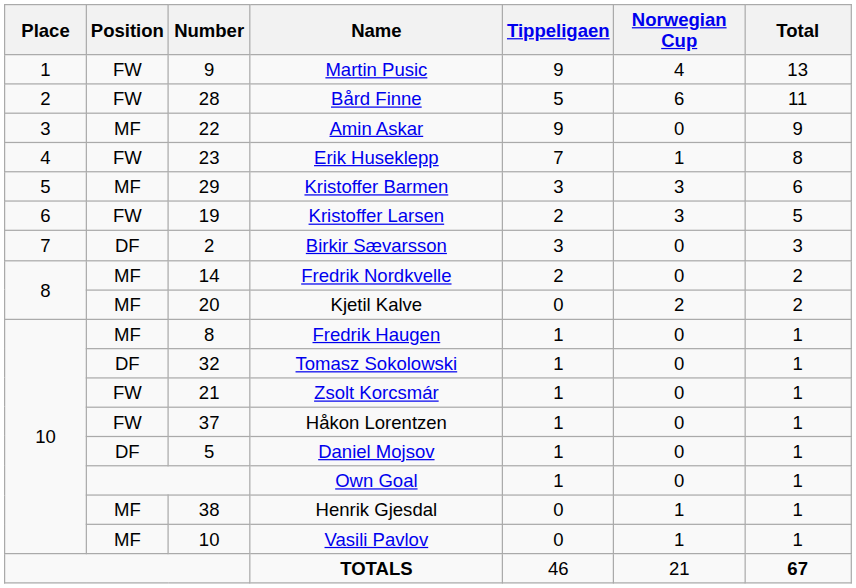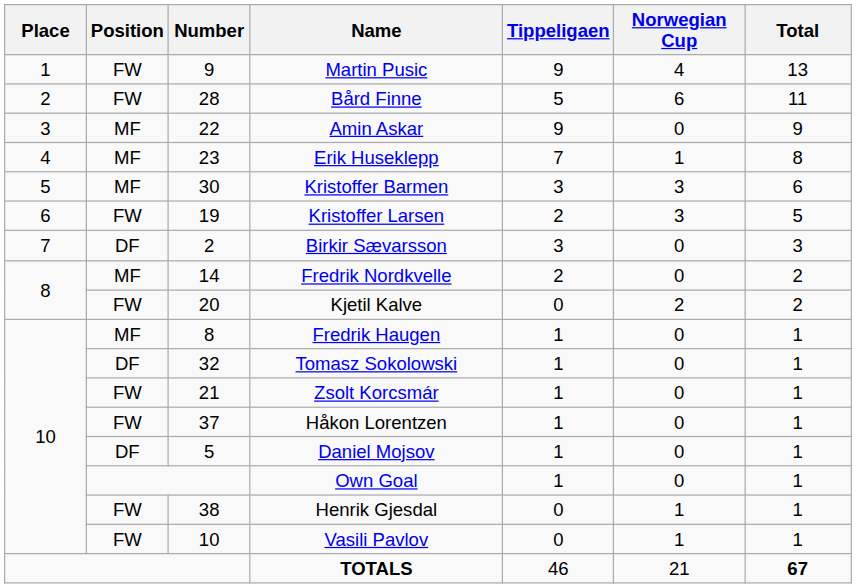Erik Huseklepp | Position: FW -> MF
Kristoffer Barmen | Number: 29 -> 30
Kjetil Kalve | Position: MF -> FW
Henrik Gjesdal | Position: MF -> FW
Vasili Pavlov | Position: MF -> FW
